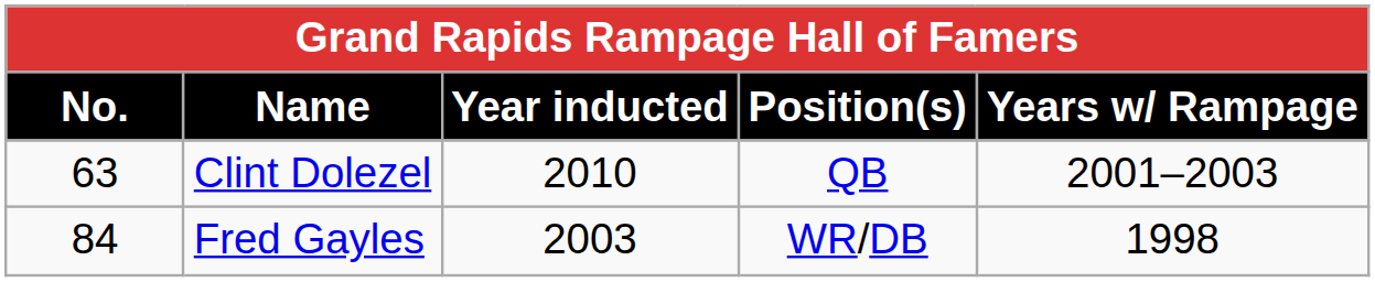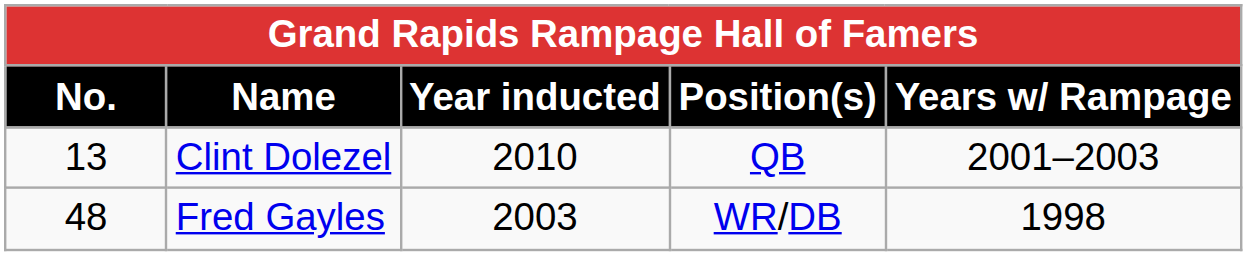Clint Dolezel | No.: 63 -> 13
Fred Gayles | No.: 84 -> 48
